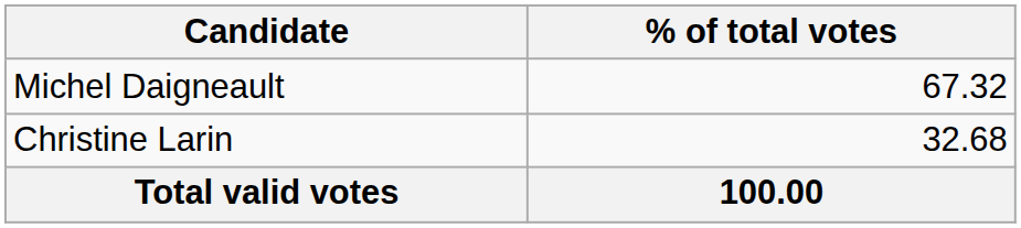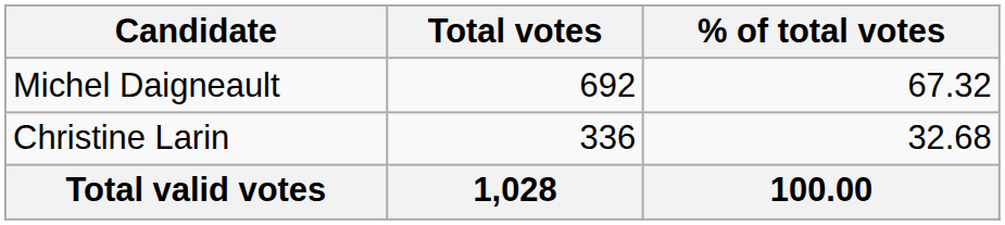+ column: Total votes | 692 | 336 | 1,028
